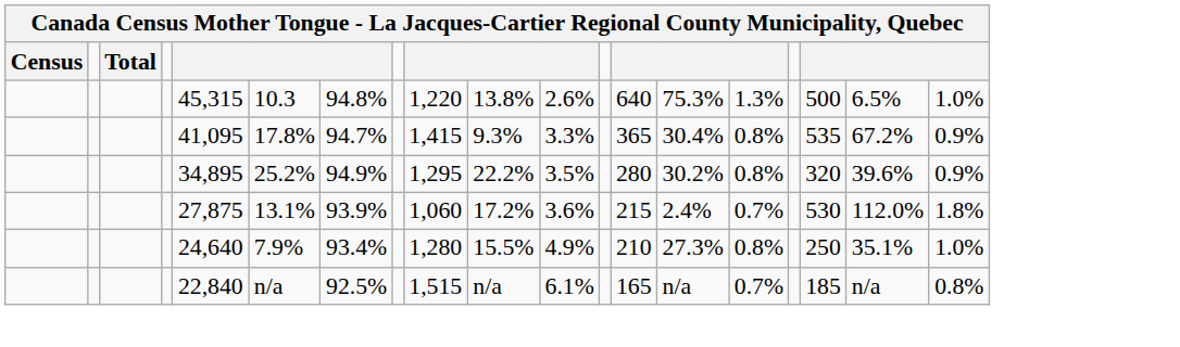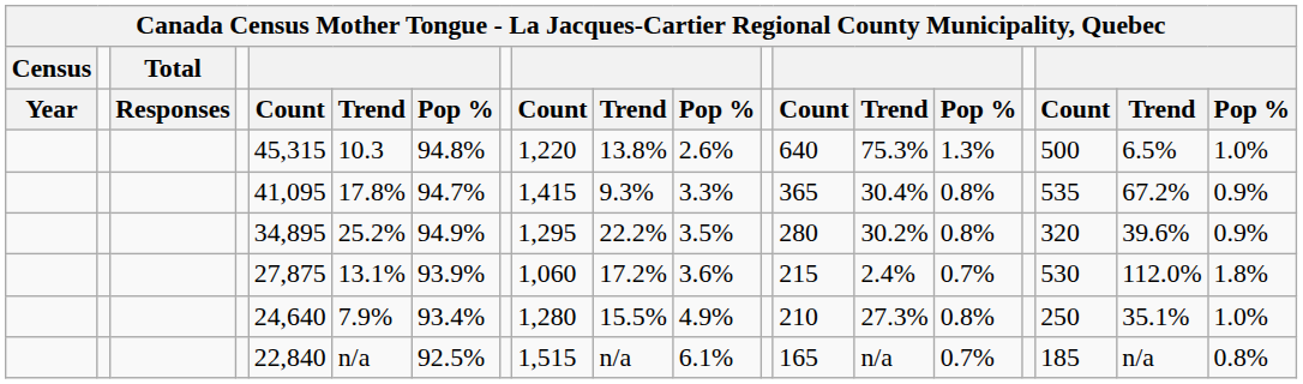+ row: Year | Responses | Count | Trend | Pop % | Count | Trend | Pop % | Count | Trend | Pop % | Count | Trend | Pop %
